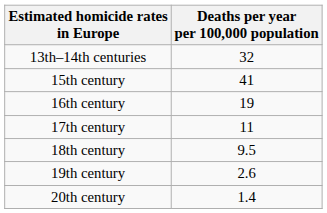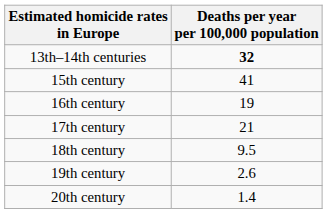13th–14th centuries | Deaths per year per 100,000 population: normal -> bold
17th century | Deaths per year per 100,000 population: 11 -> 21
